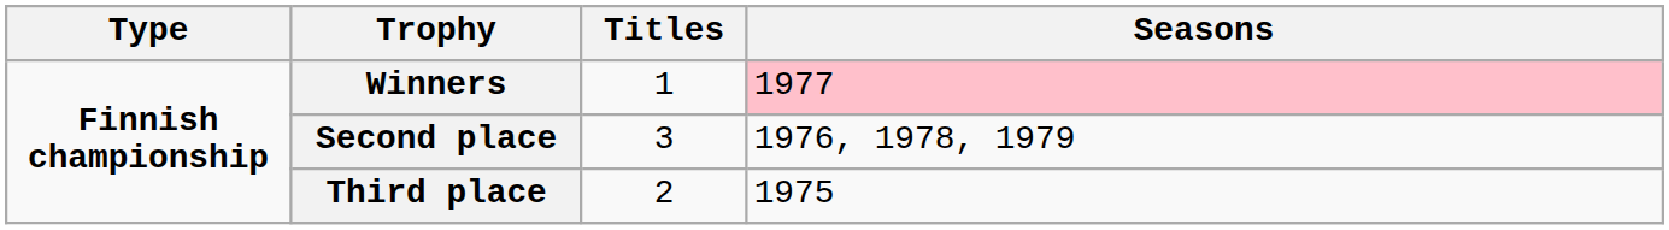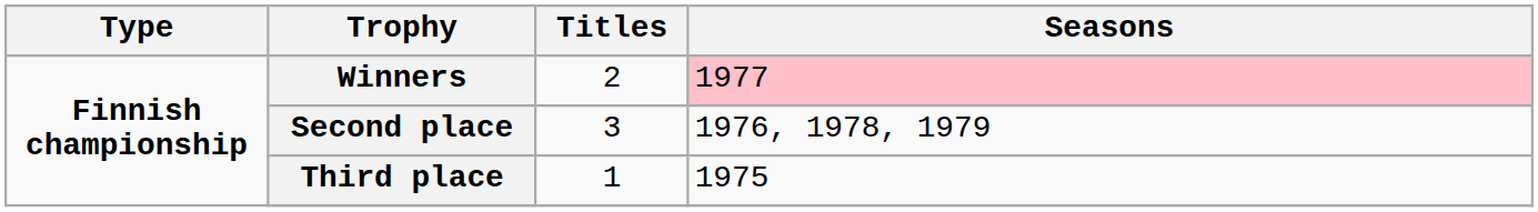Winners | Titles: 1 -> 2
Third place | Titles: 2 -> 1
